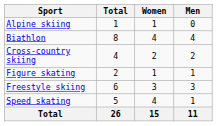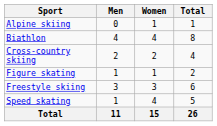columns swapped: Men <-> Total
